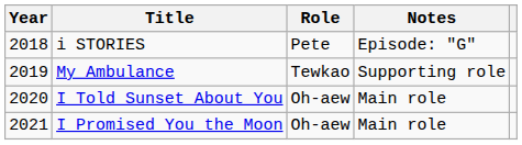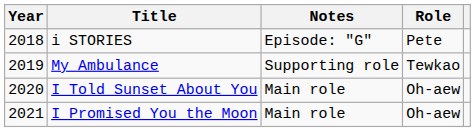columns swapped: Role <-> Notes
